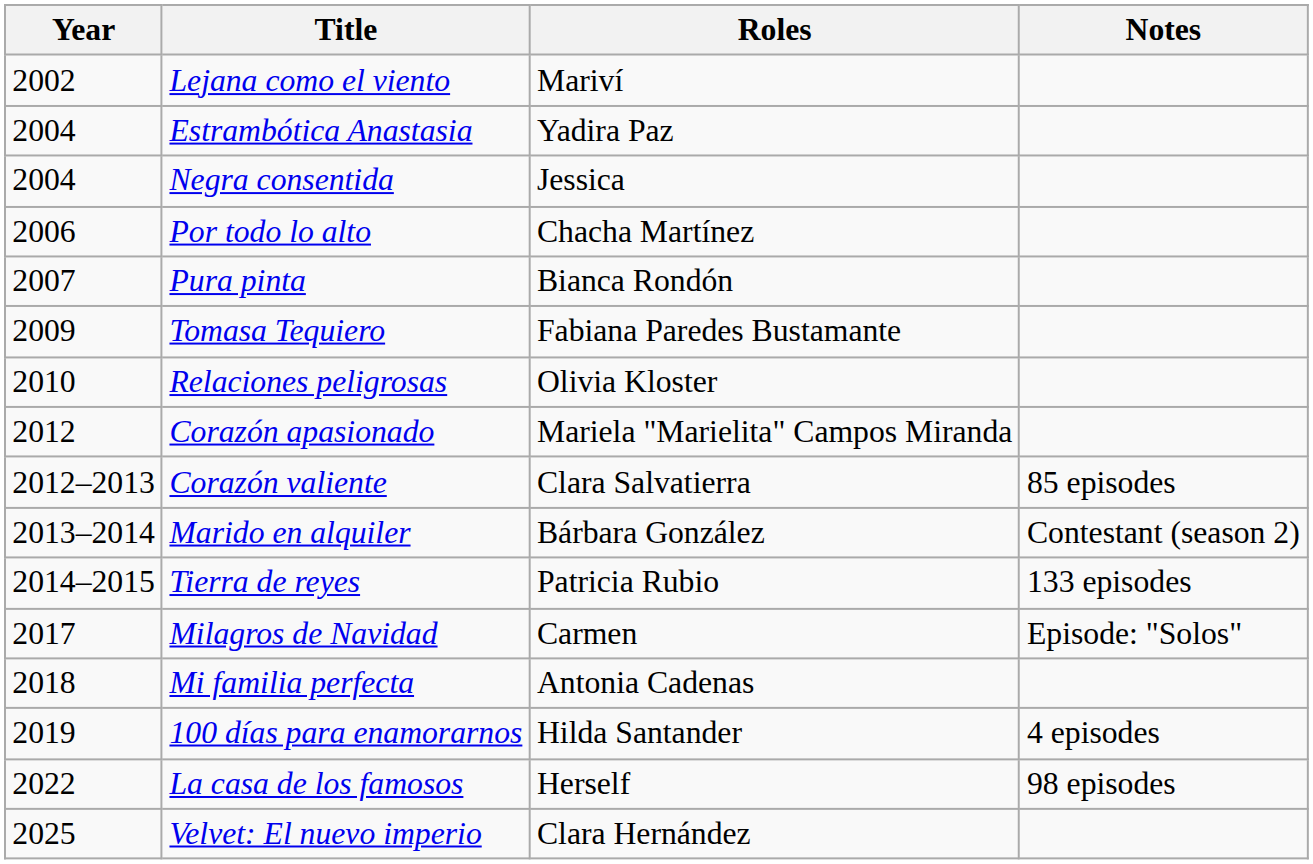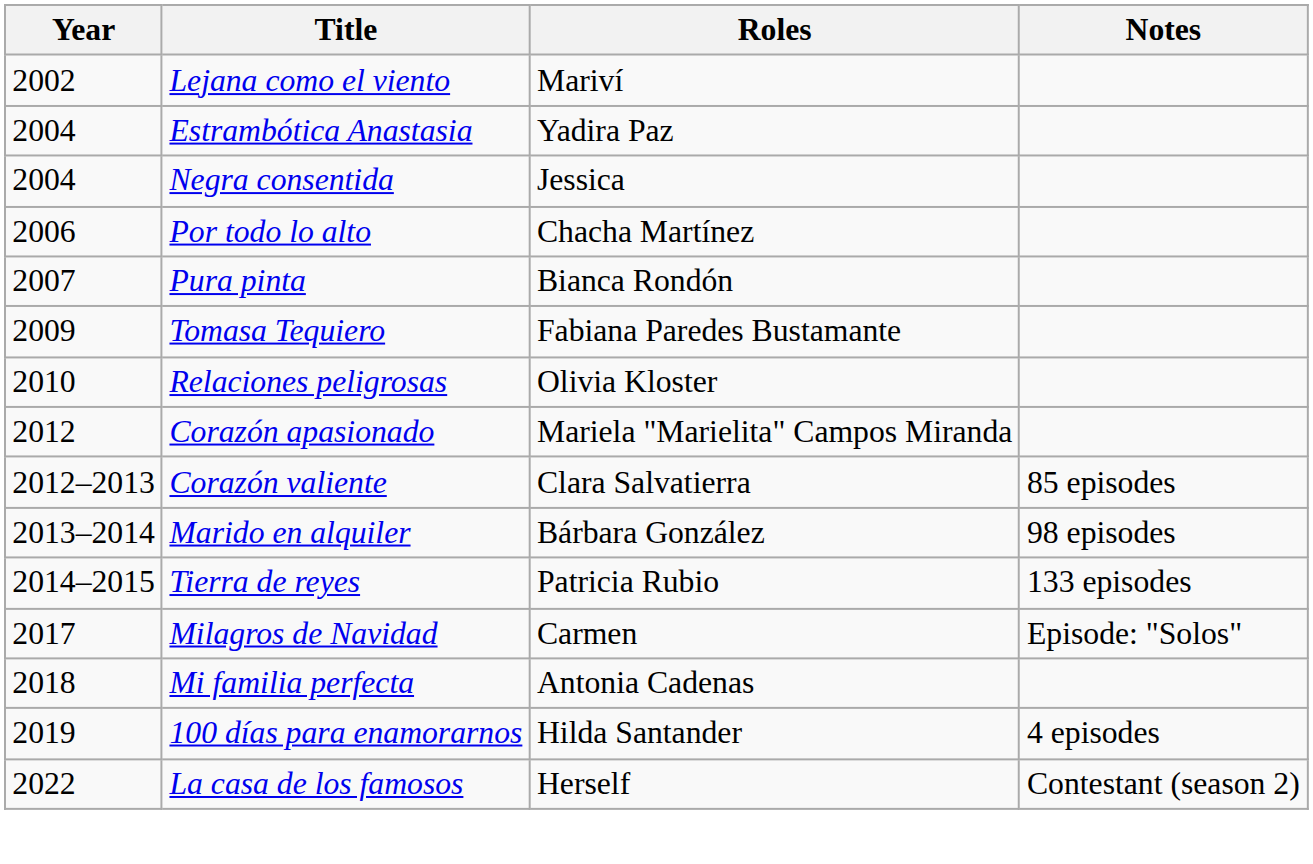Marido en alquiler | Notes: Contestant (season 2) -> 98 episodes
La casa de los famosos | Notes: 98 episodes -> Contestant (season 2)
- row: 2025 | Velvet: El nuevo imperio | Clara Hernández
